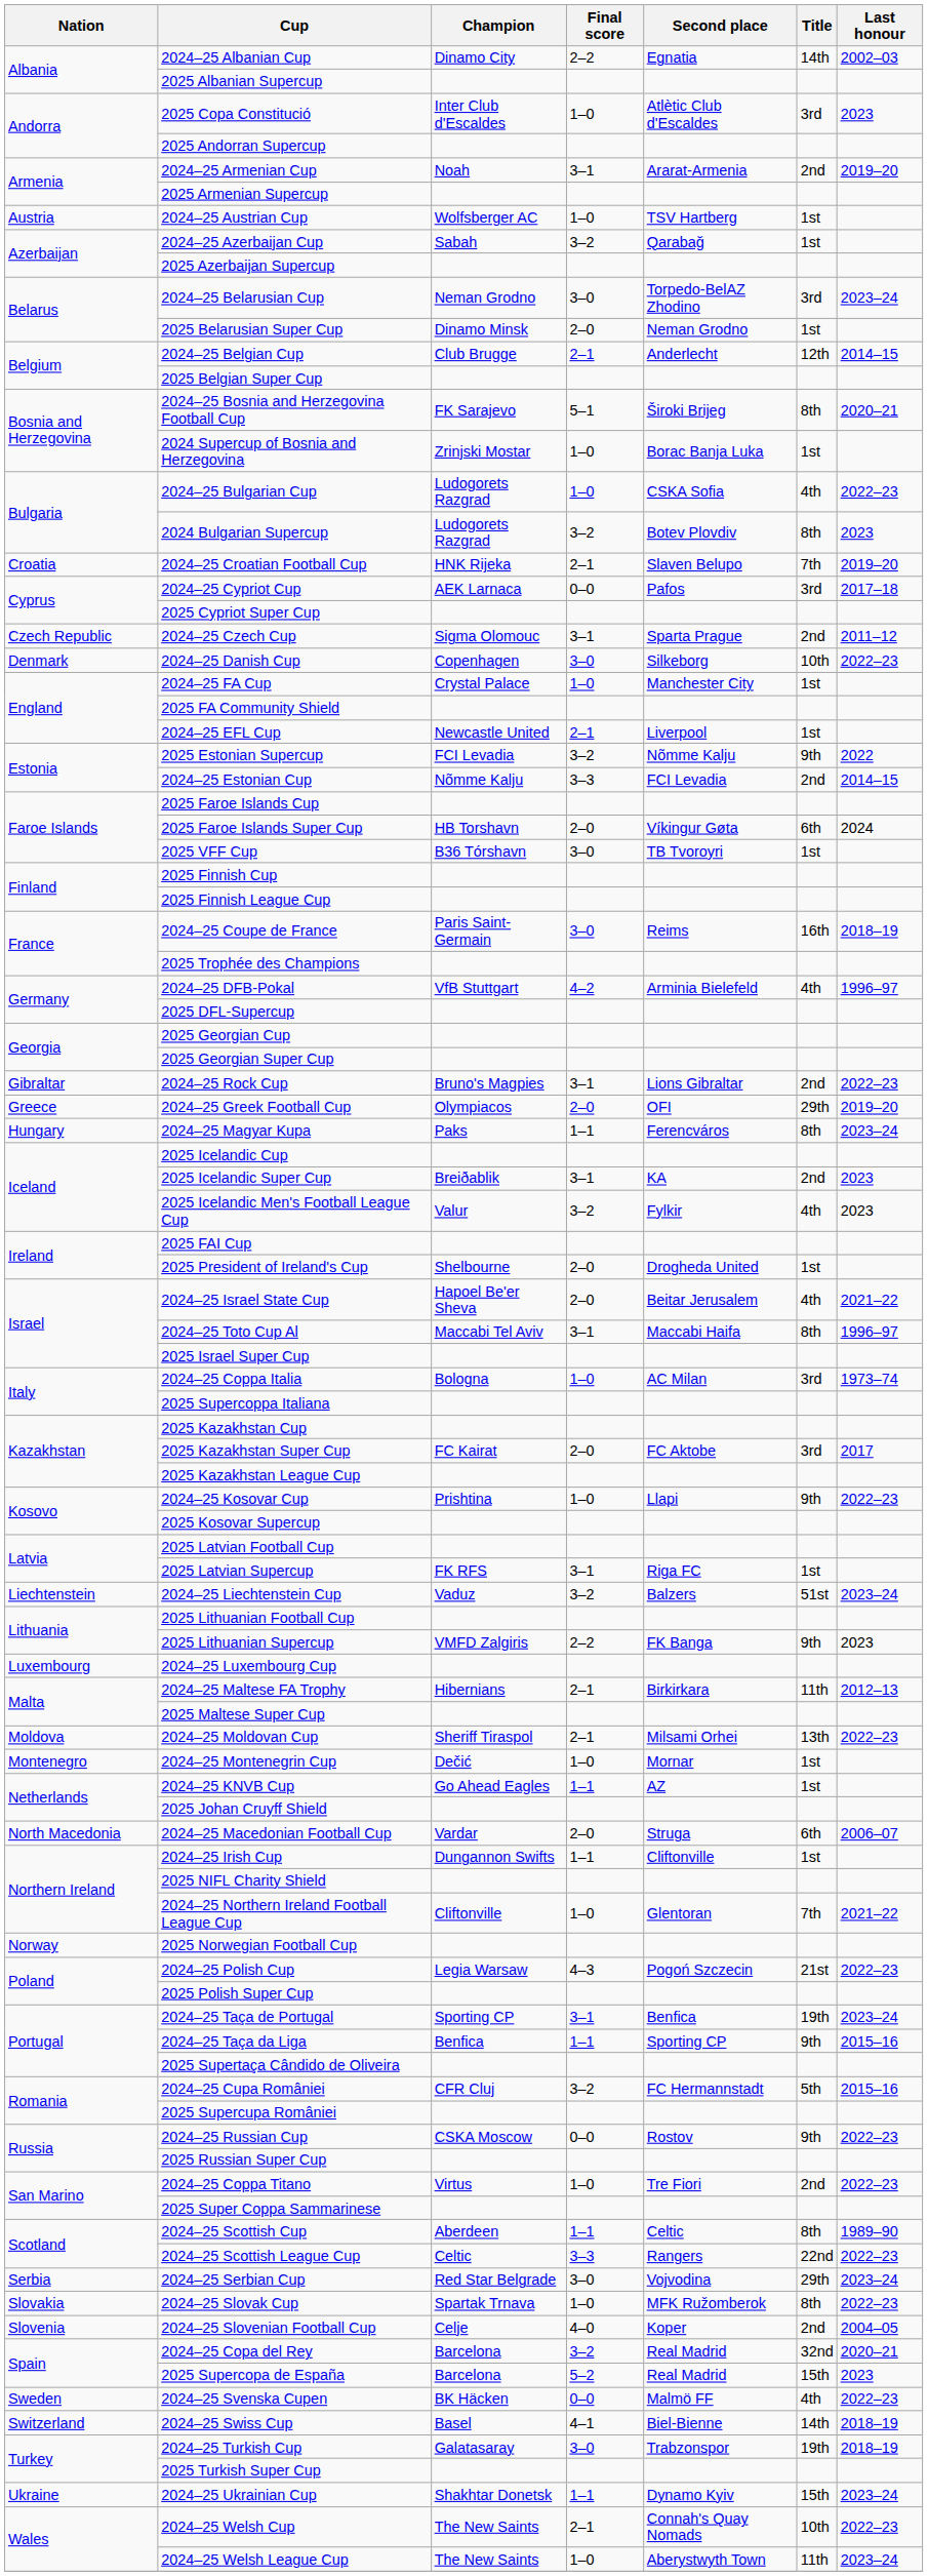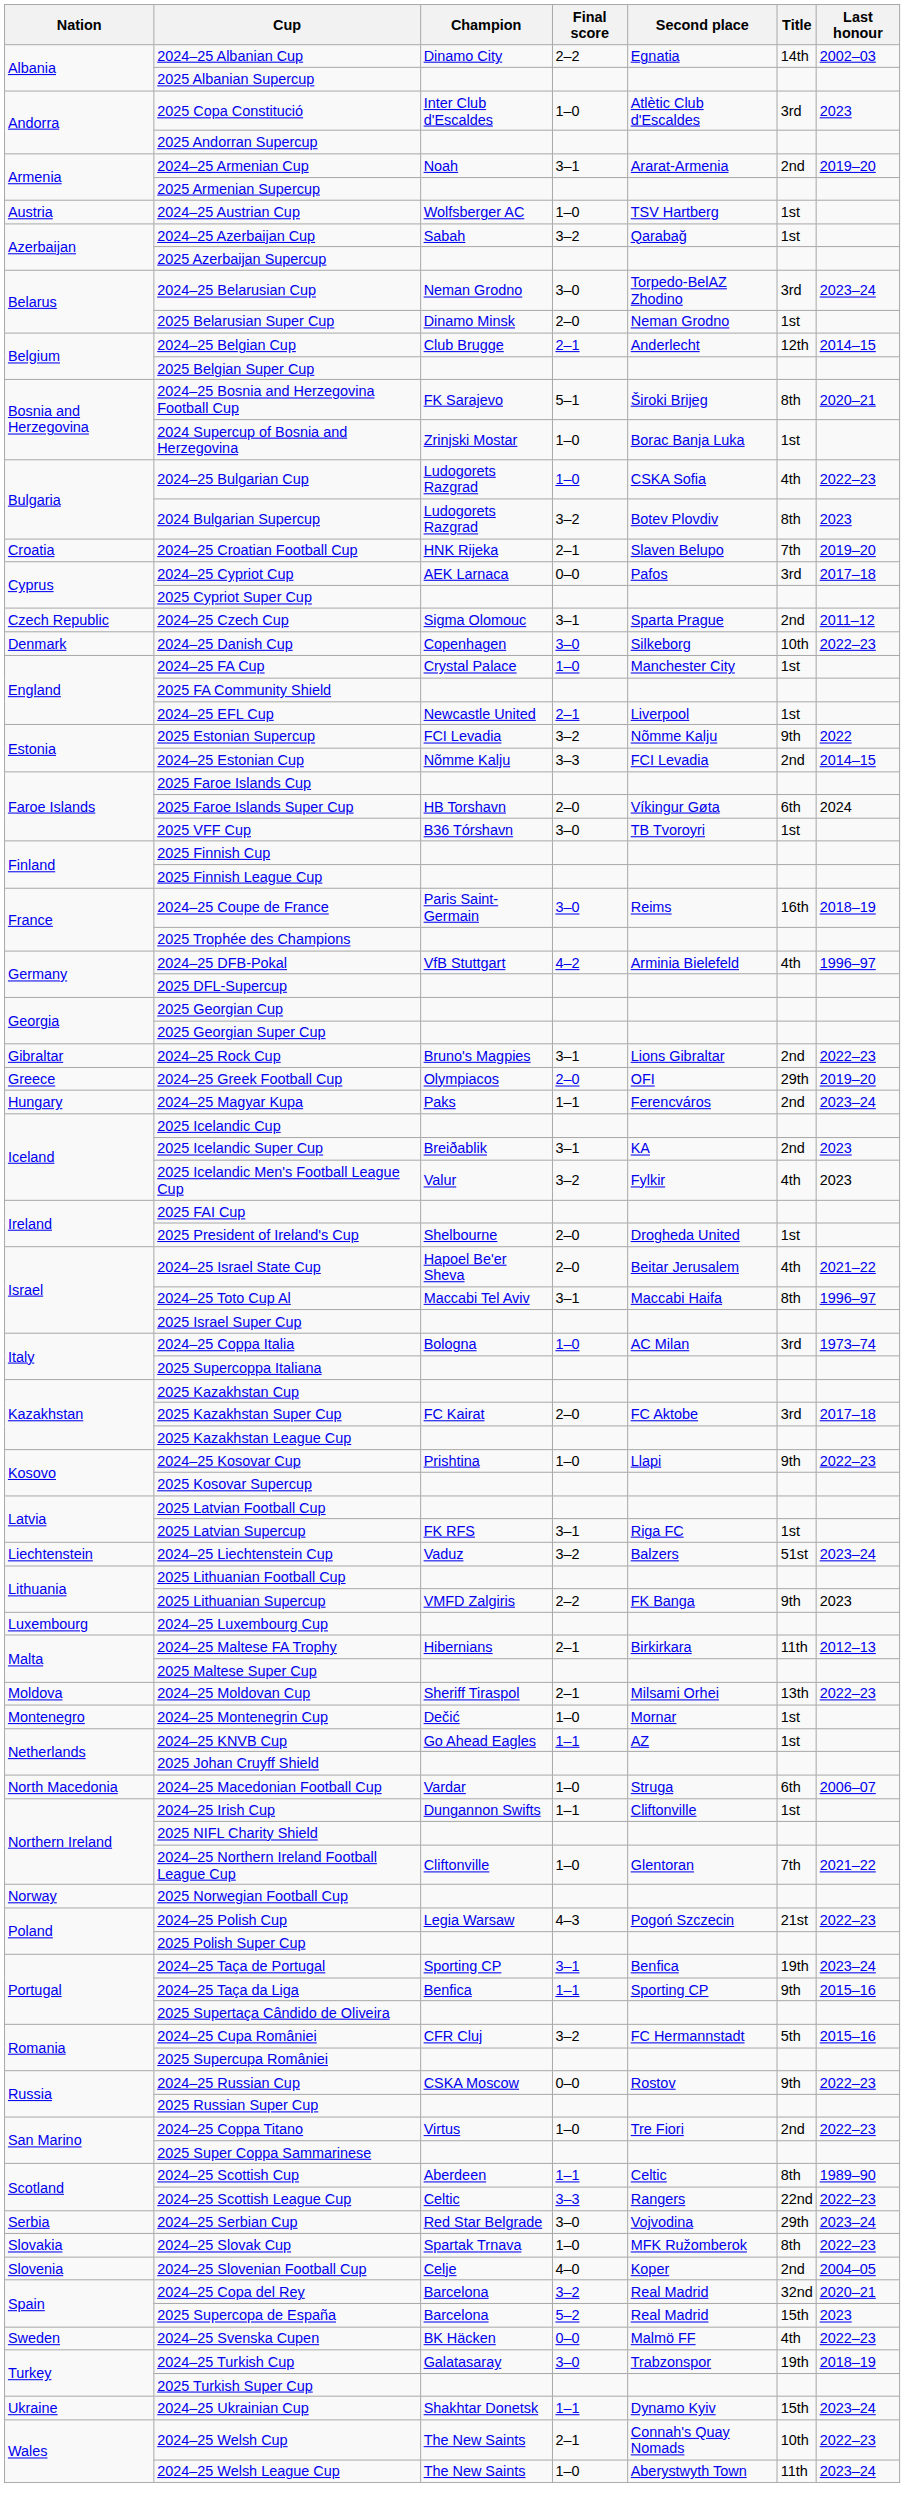2024–25 Magyar Kupa | Title: 8th -> 2nd
2025 Kazakhstan Super Cup | Last honour: 2017 -> 2017–18
2024–25 Macedonian Football Cup | Final score: 2–0 -> 1–0
- row: Switzerland | 2024–25 Swiss Cup | Basel | 4–1 | Biel-Bienne | 14th | 2018–19
